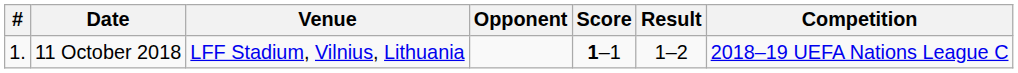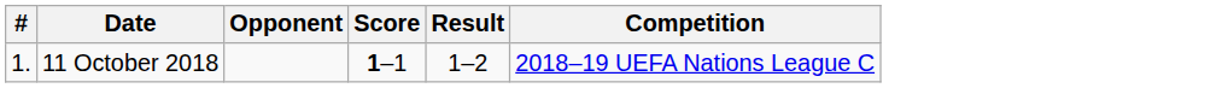- column: Venue | LFF Stadium, Vilnius, Lithuania
